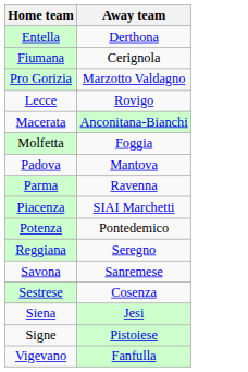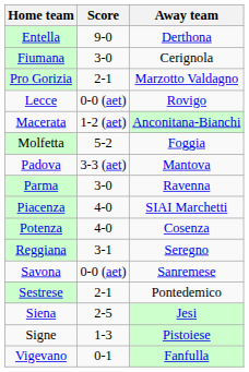+ column: Score | 9-0 | 3-0 | 2-1 | 0-0 (aet) | 1-2 (aet) | 5-2 | 3-3 (aet) | 3-0 | 4-0 | 4-0 | 3-1 | 0-0 (aet) | 2-1 | 2-5 | 1-3 | 0-1
Potenza | Away team: Pontedemico -> Cosenza
Sestrese | Away team: Cosenza -> Pontedemico
